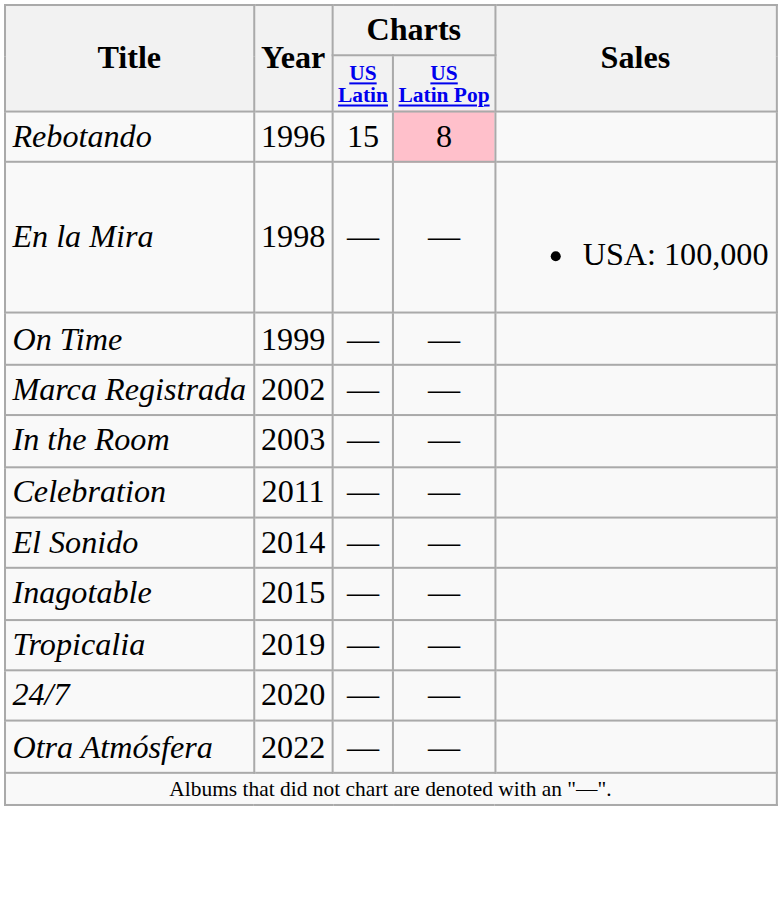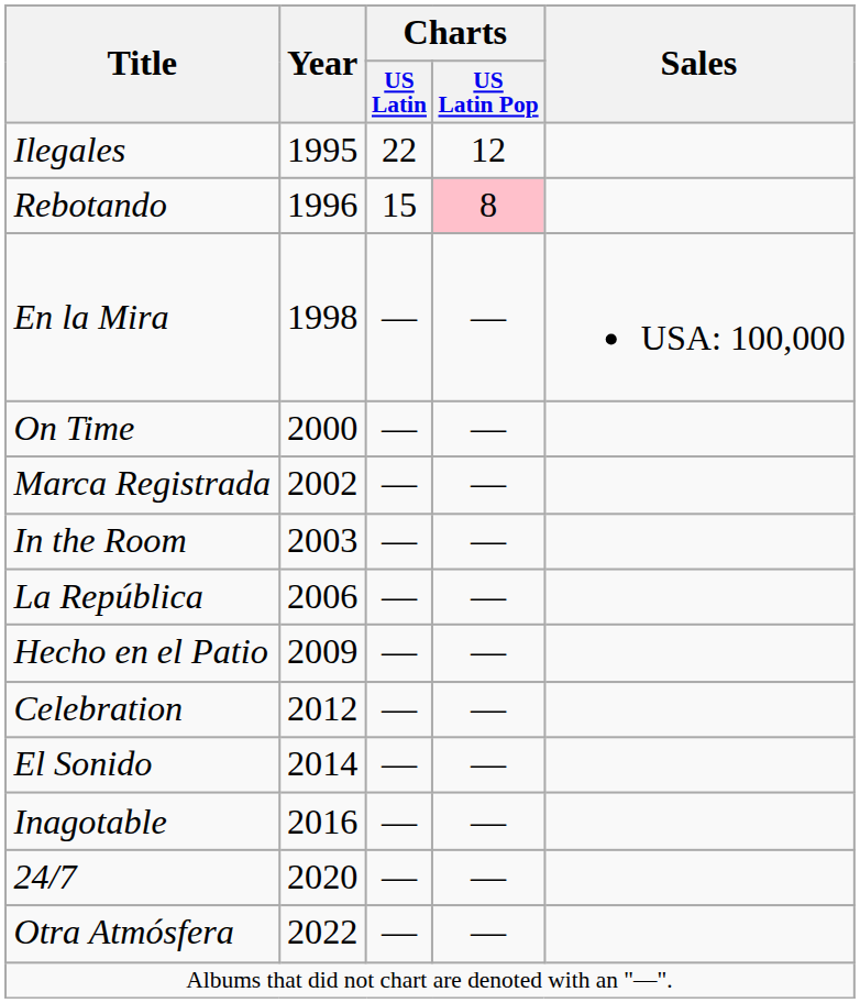+ row: Ilegales | 1995 | 22 | 12
On Time | Year: 1999 -> 2000
+ row: La República | 2006 | — | —
+ row: Hecho en el Patio | 2009 | — | —
Celebration | Year: 2011 -> 2012
Inagotable | Year: 2015 -> 2016
- row: Tropicalia | 2019 | — | —
